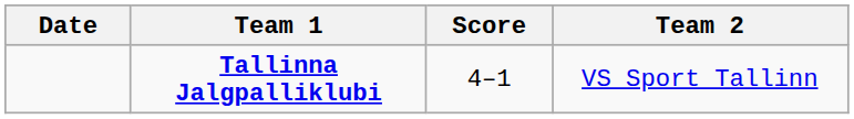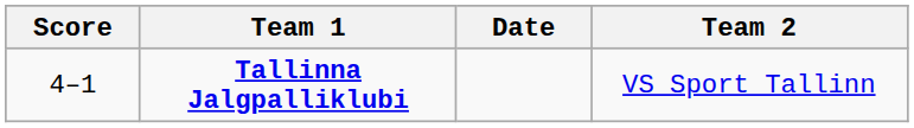columns swapped: Date <-> Score
